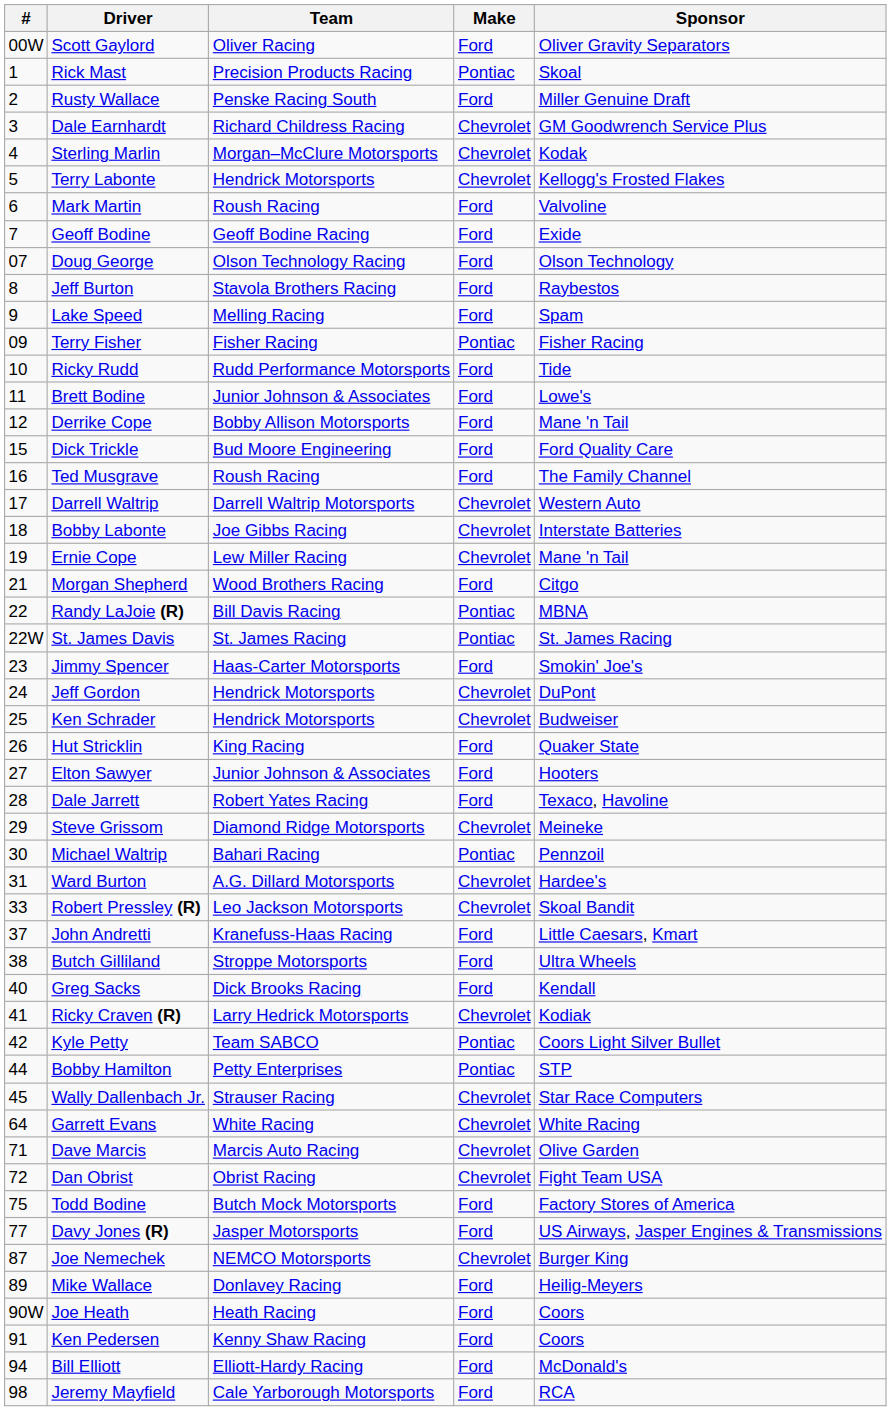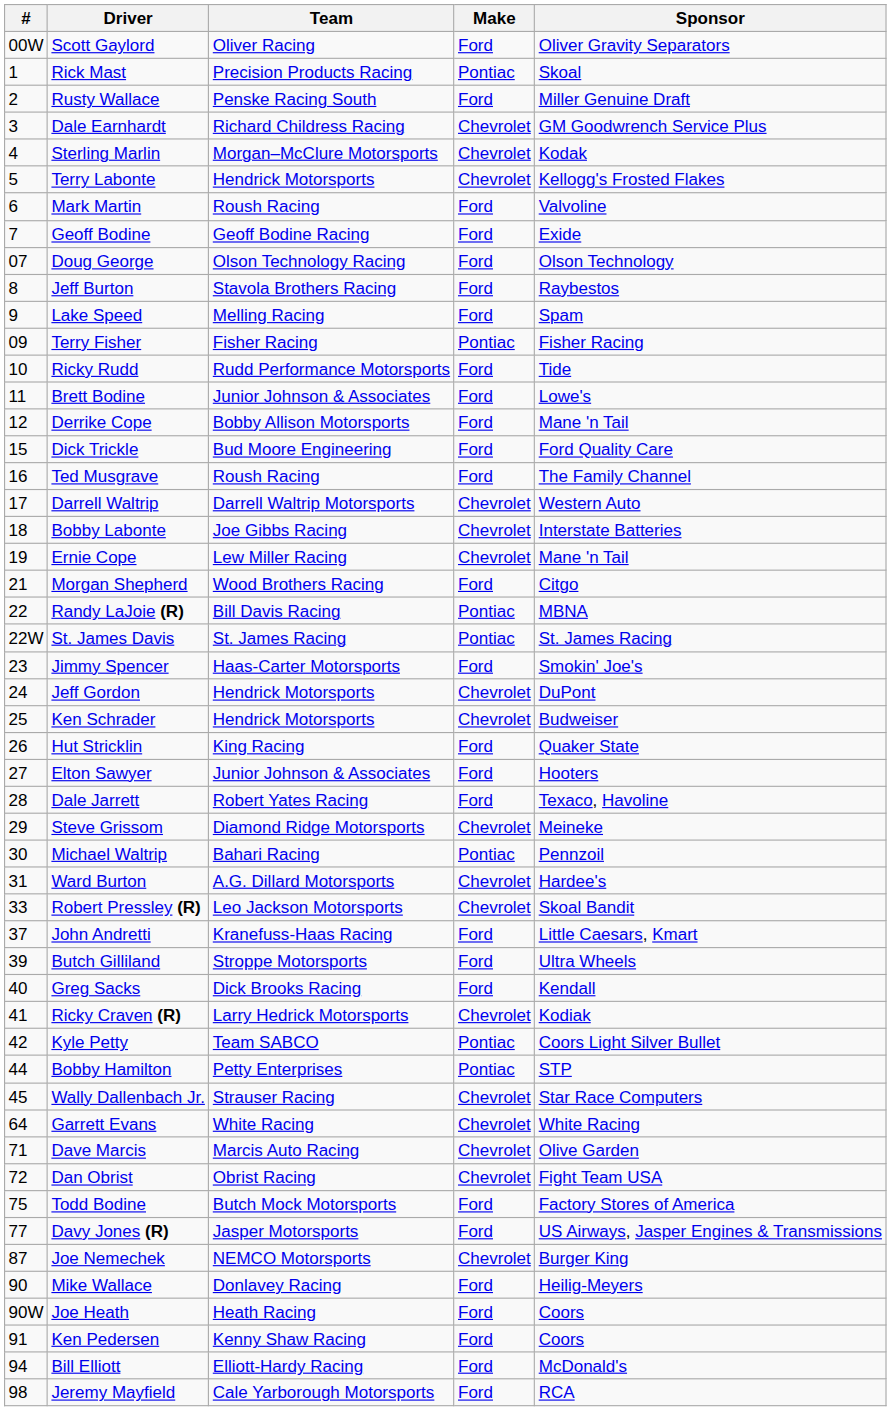Butch Gilliland | #: 38 -> 39
Mike Wallace | #: 89 -> 90
